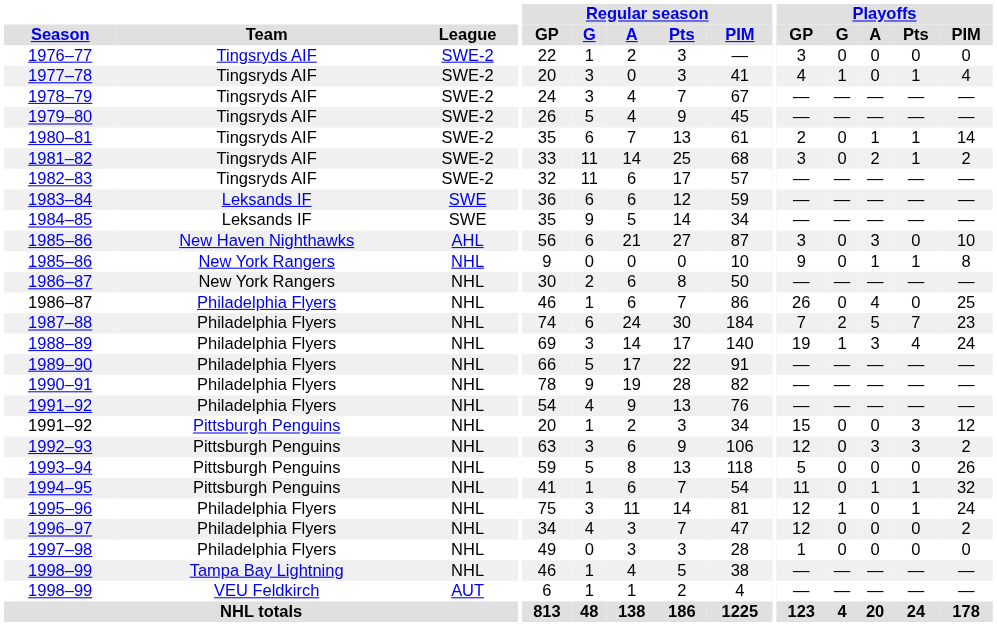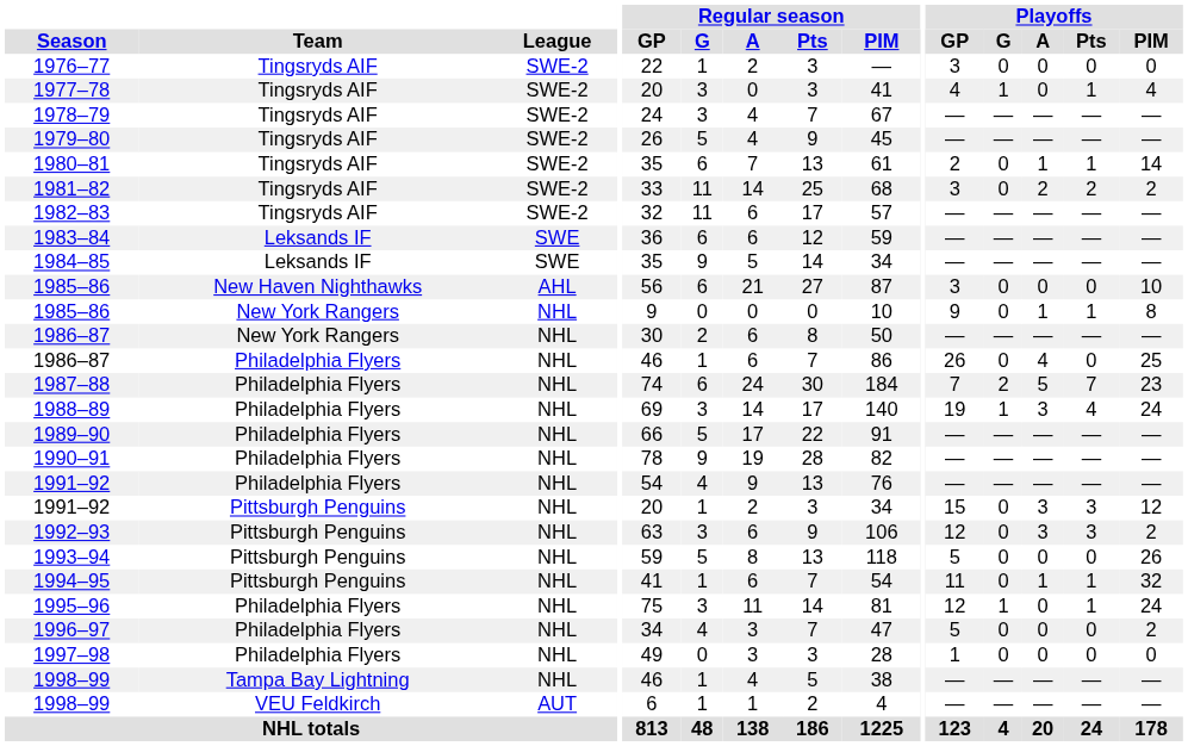1981–82 | Playoffs / Pts: 1 -> 2
1985–86 / New Haven Nighthawks | Playoffs / A: 3 -> 0
1991–92 / Pittsburgh Penguins | Playoffs / A: 0 -> 3
1996–97 | Playoffs / GP: 12 -> 5
